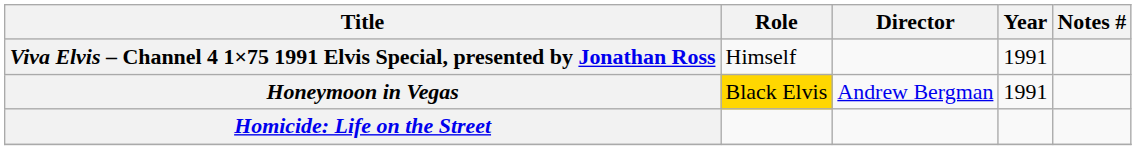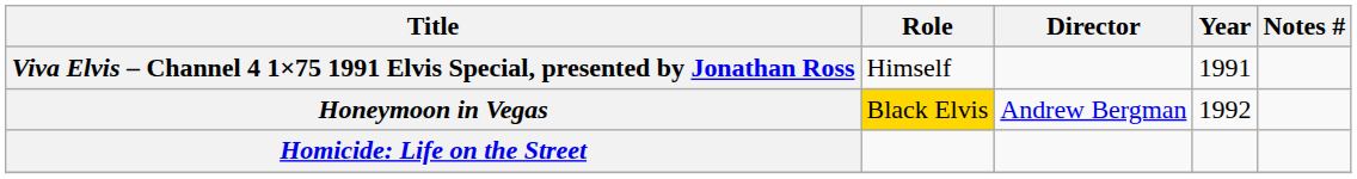Honeymoon in Vegas | Year: 1991 -> 1992
